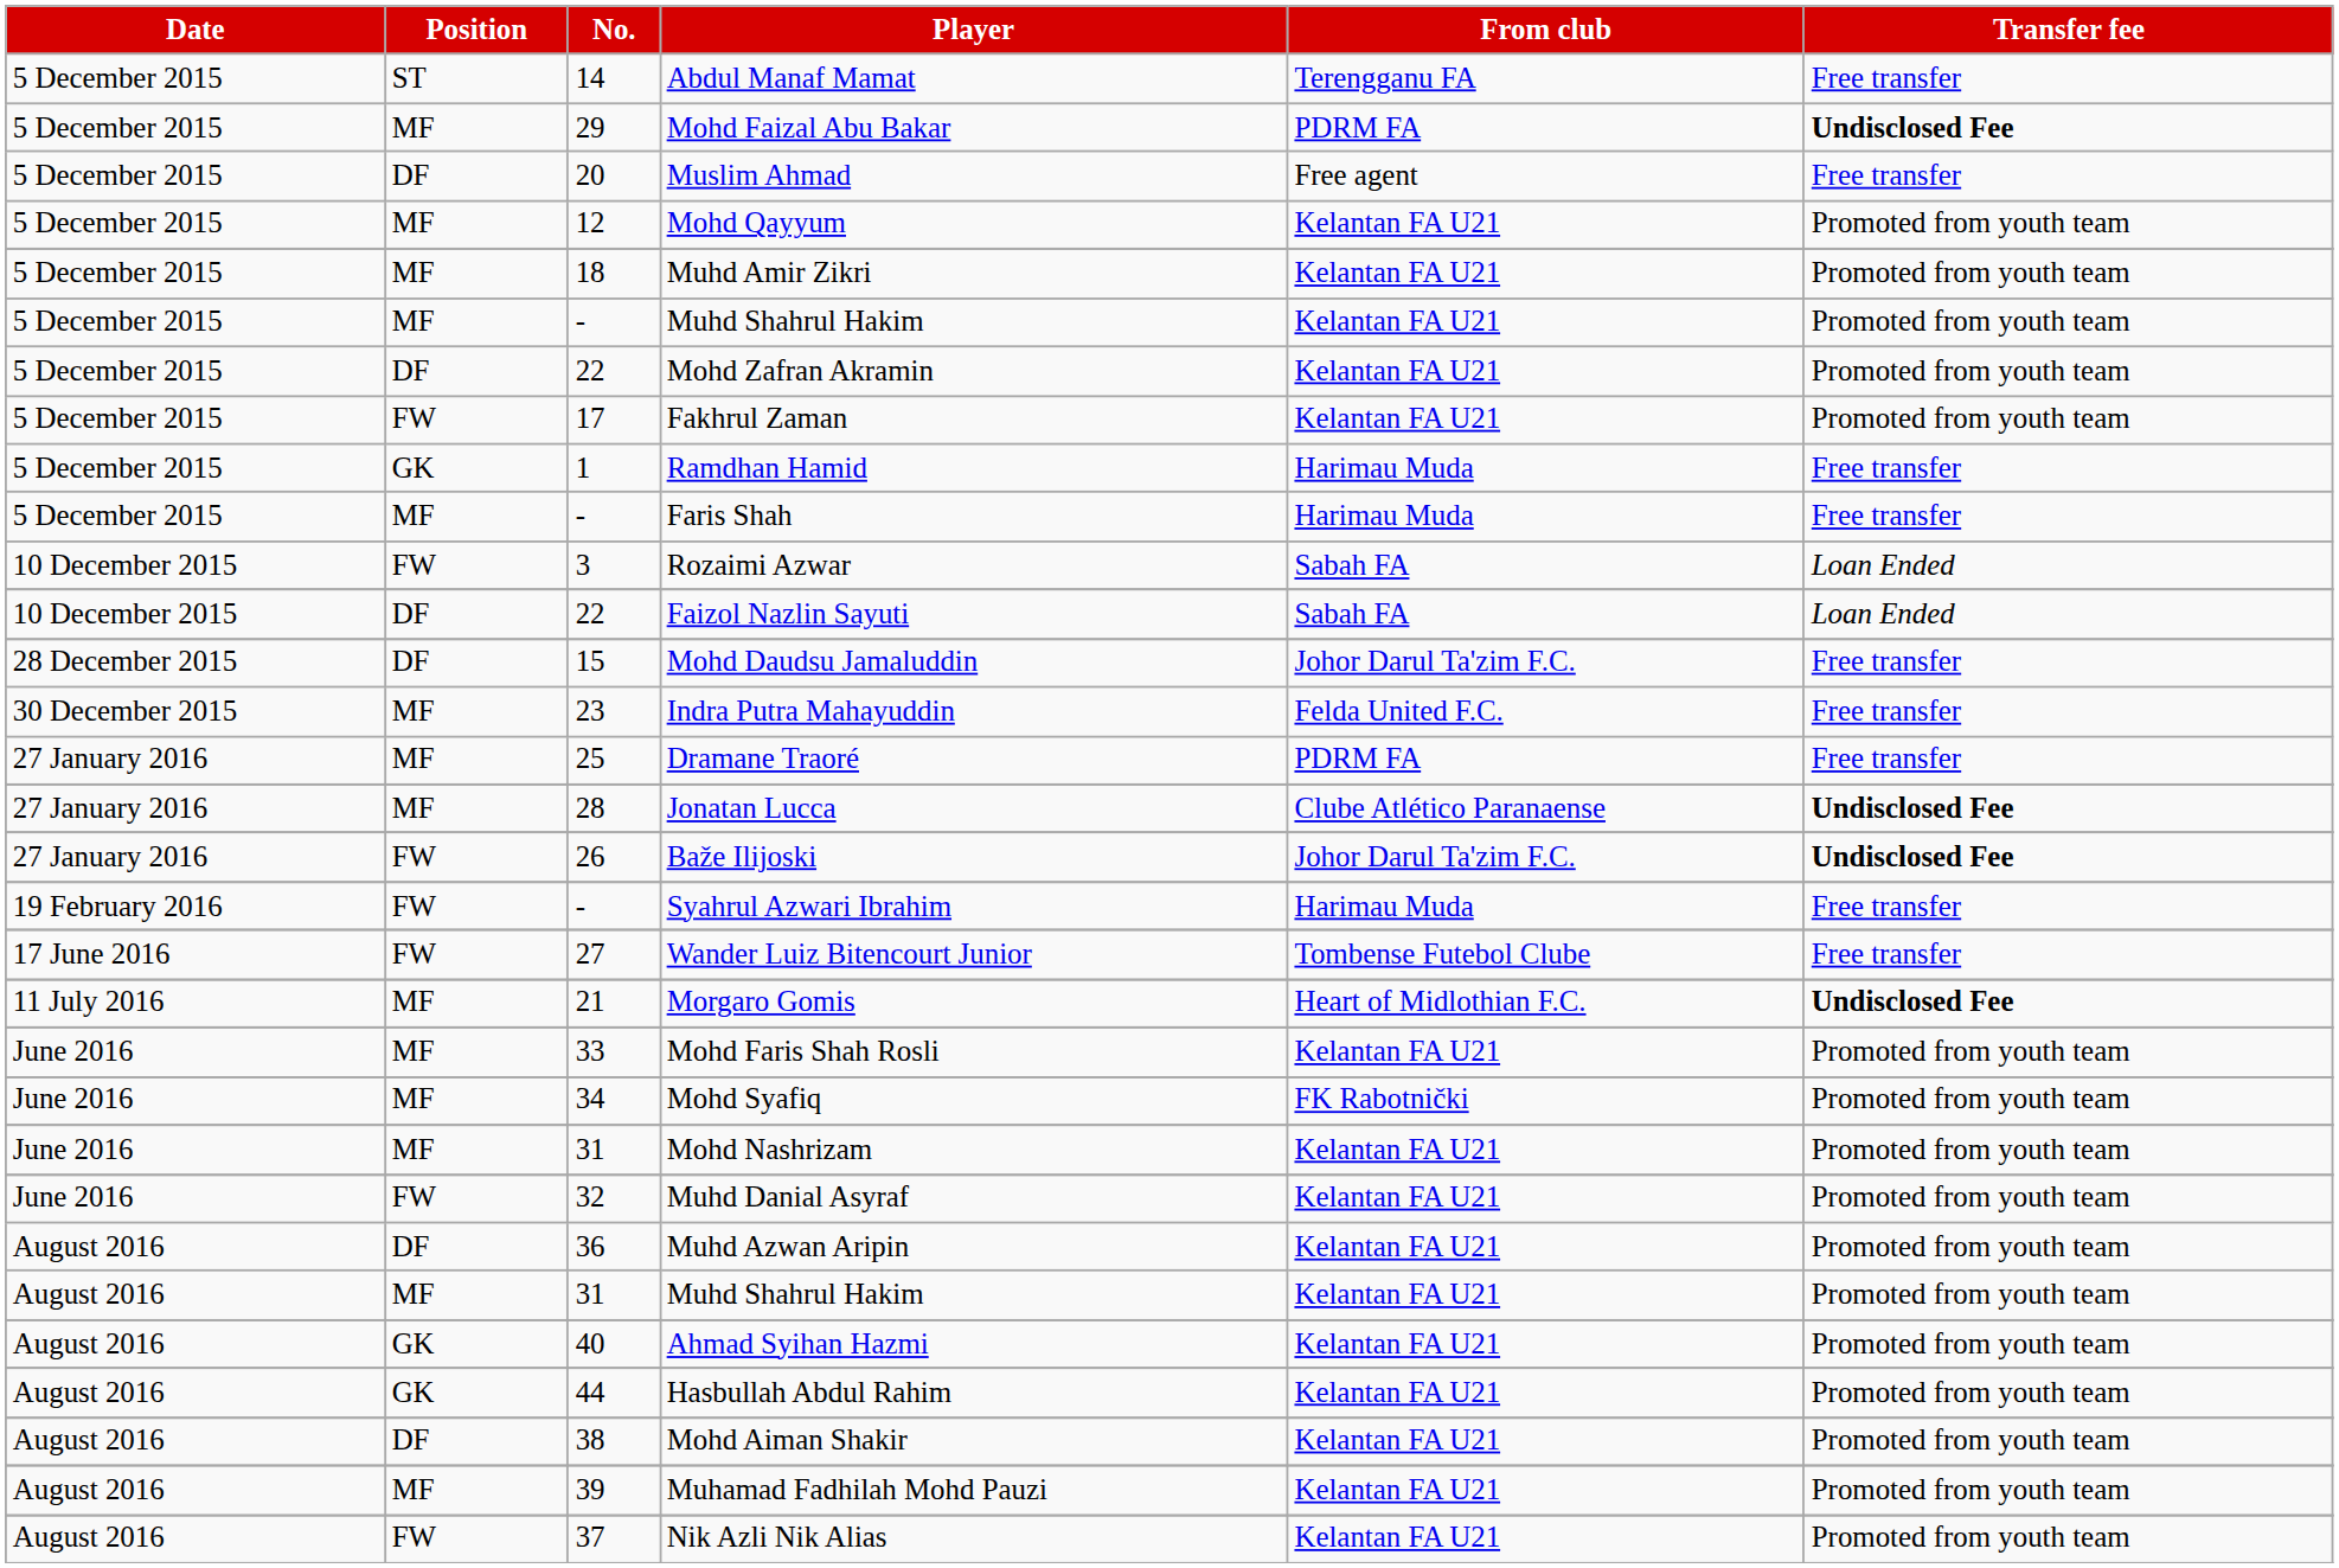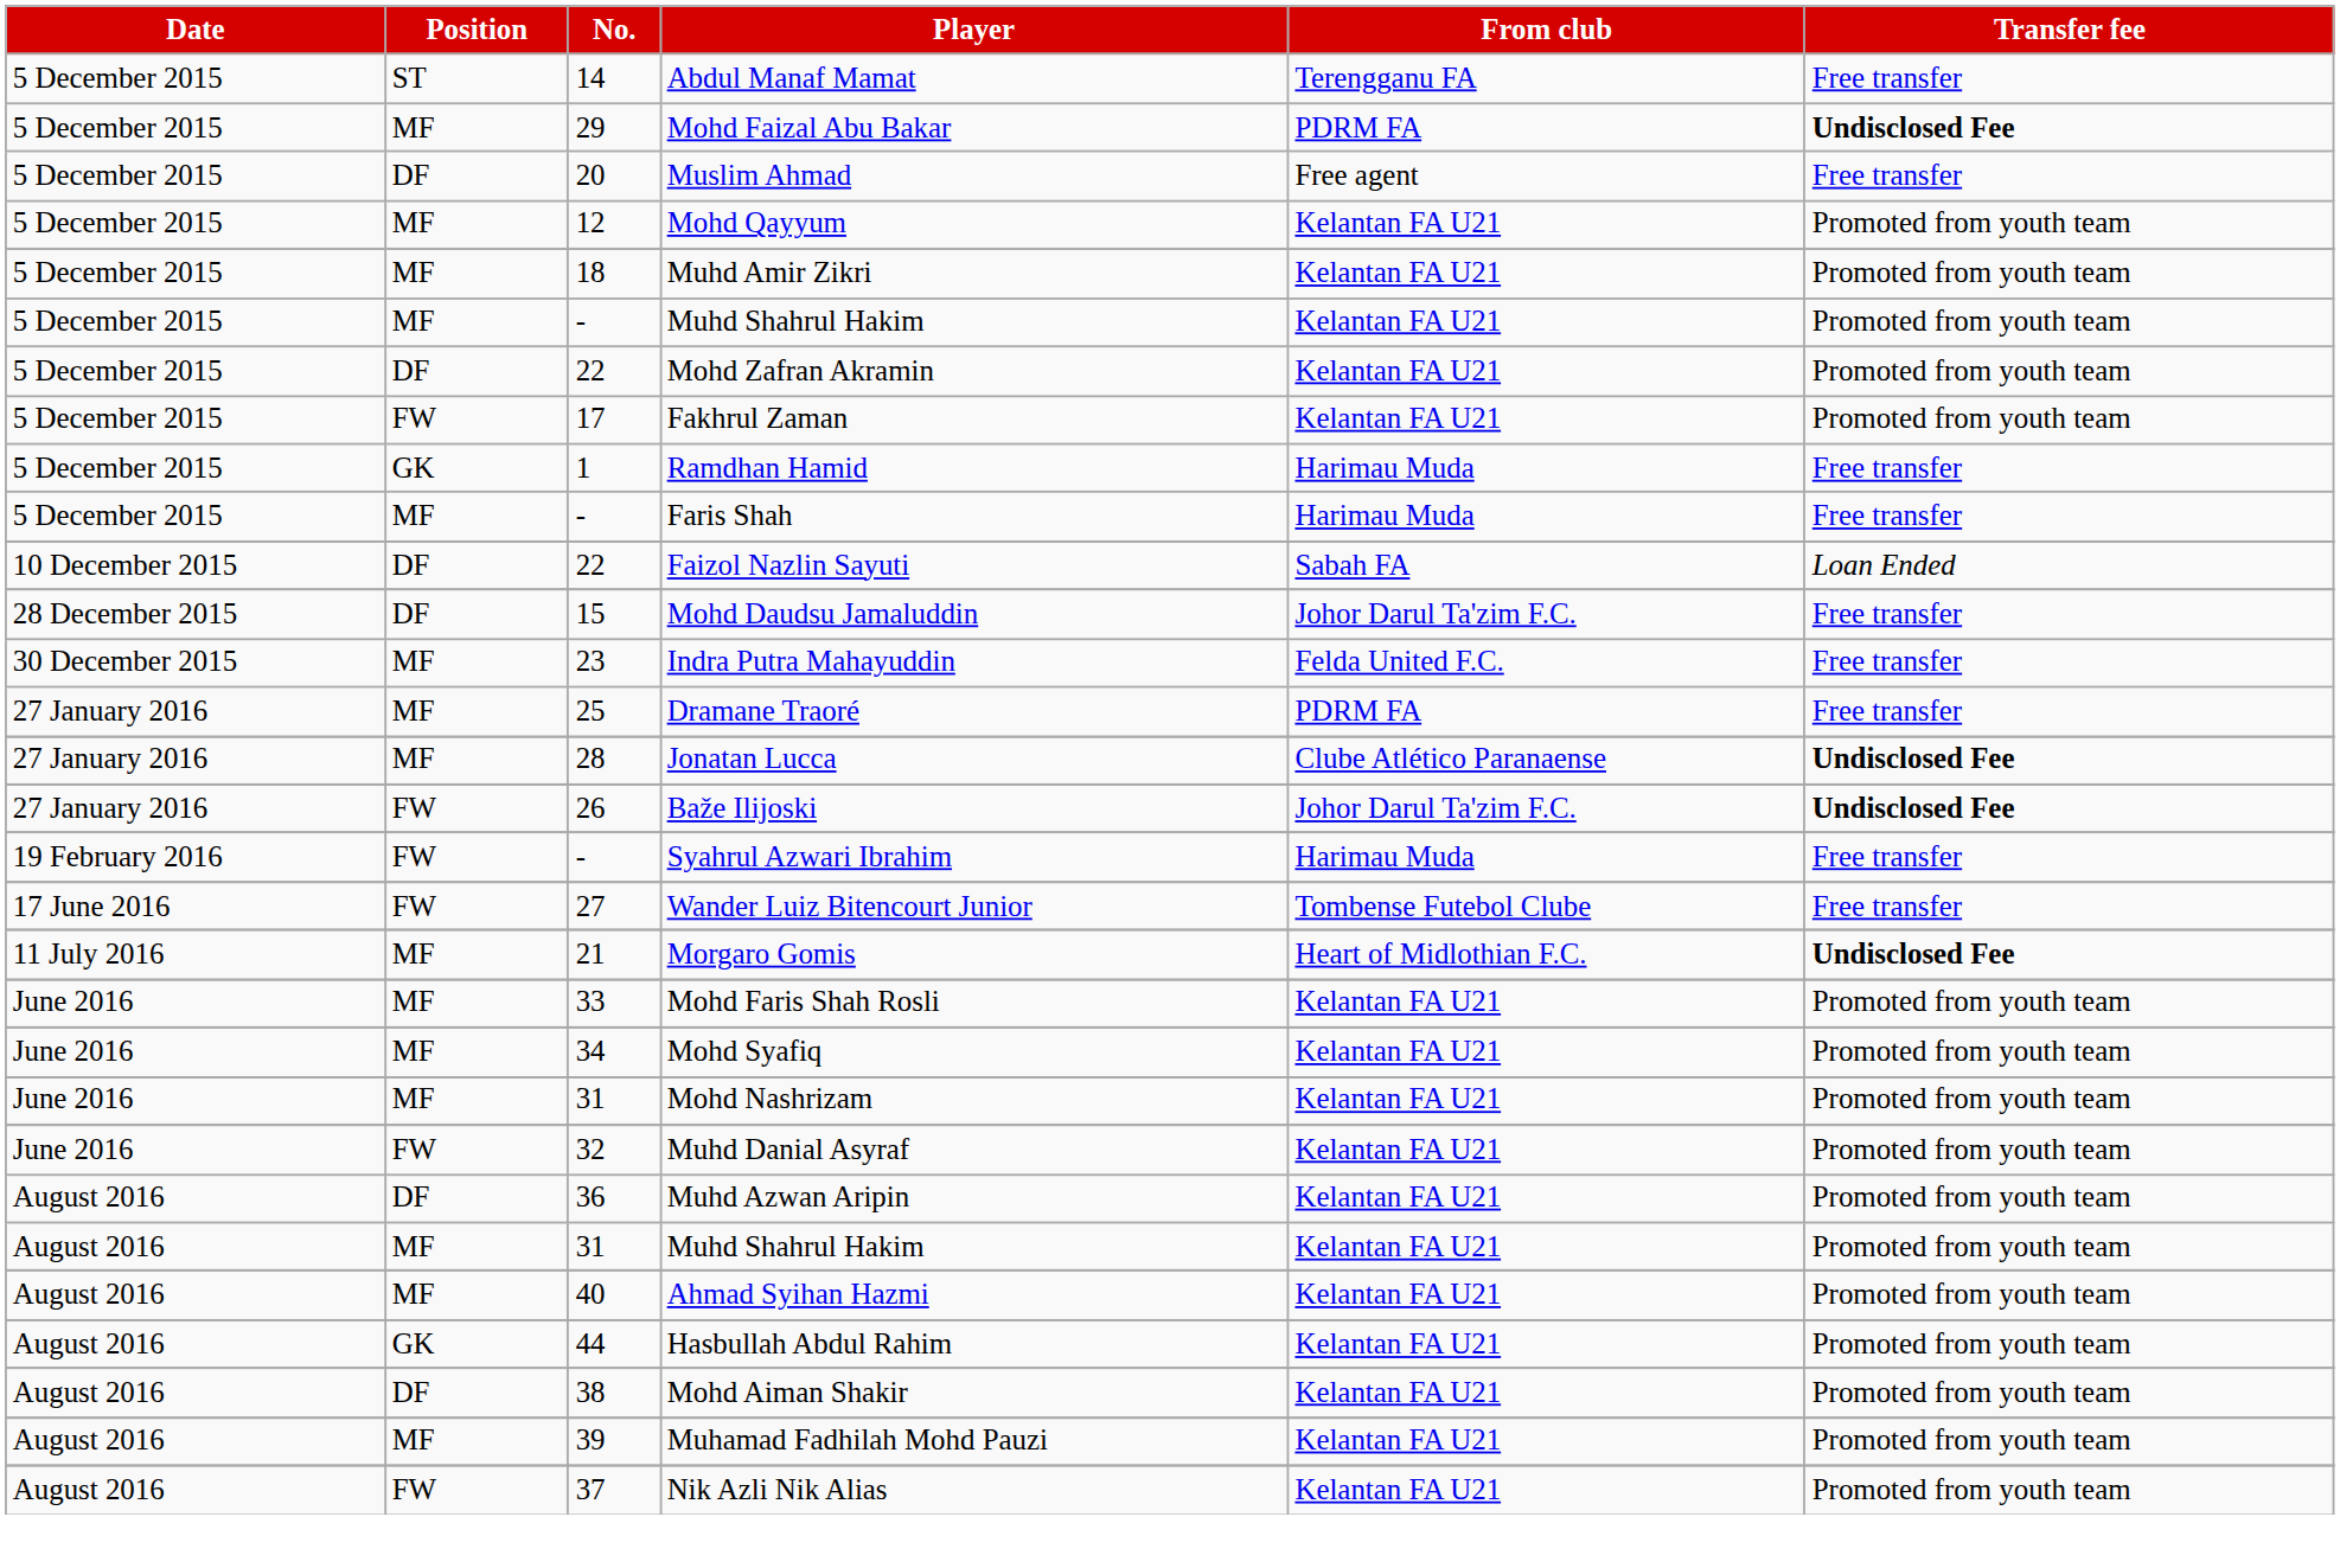- row: 10 December 2015 | FW | 3 | Rozaimi Azwar | Sabah FA | Loan Ended
Mohd Syafiq | From club: FK Rabotnički -> Kelantan FA U21
Ahmad Syihan Hazmi | Position: GK -> MF
